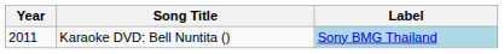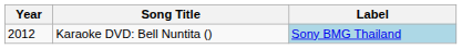Karaoke DVD: Bell Nuntita () | Year: 2011 -> 2012
